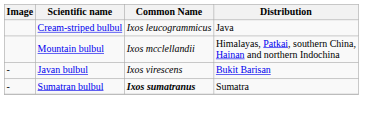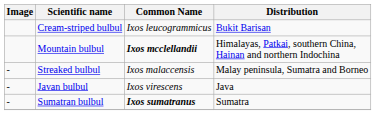Cream-striped bulbul | Distribution: Java -> Bukit Barisan
Mountain bulbul | Common Name: normal -> bold
+ row: - | Streaked bulbul | Ixos malaccensis | Malay peninsula, Sumatra and Borneo
Javan bulbul | Distribution: Bukit Barisan -> Java
